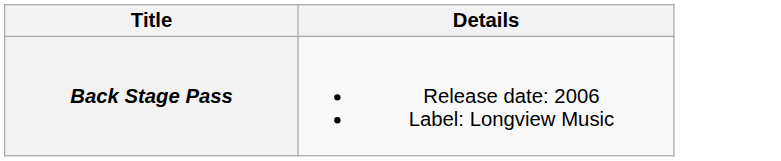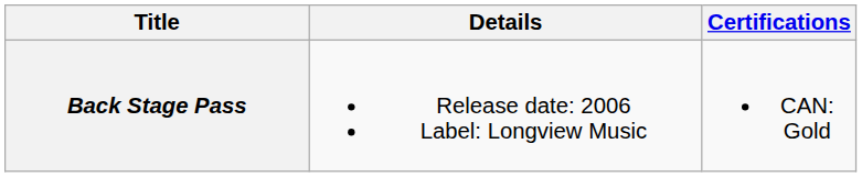+ column: Certifications | CAN: Gold
